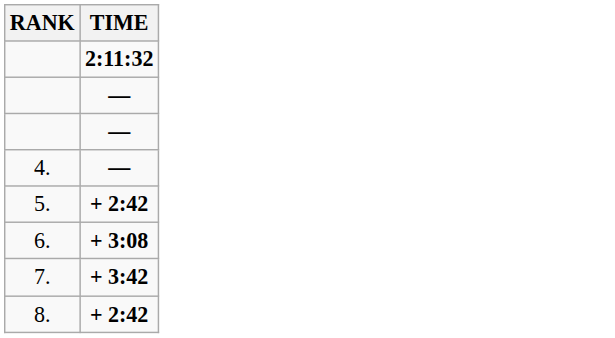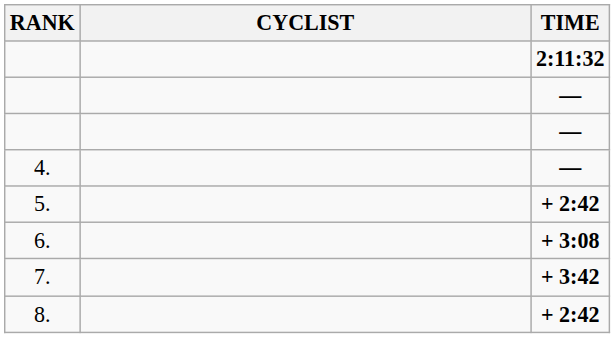+ column: CYCLIST
